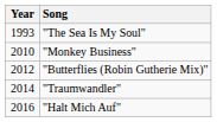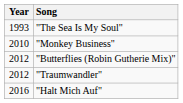"Traumwandler" | Year: 2014 -> 2012
